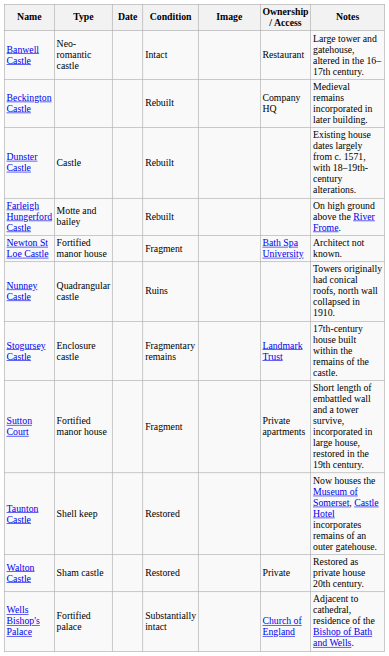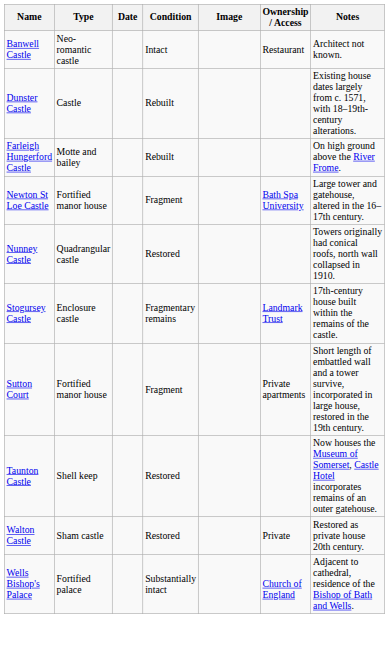Banwell Castle | Notes: Large tower and gatehouse, altered in the 16–17th century. -> Architect not known.
- row: Beckington Castle | Rebuilt | Company HQ | Medieval remains incorporated in later building.
Newton St Loe Castle | Notes: Architect not known. -> Large tower and gatehouse, altered in the 16–17th century.
Nunney Castle | Condition: Ruins -> Restored
